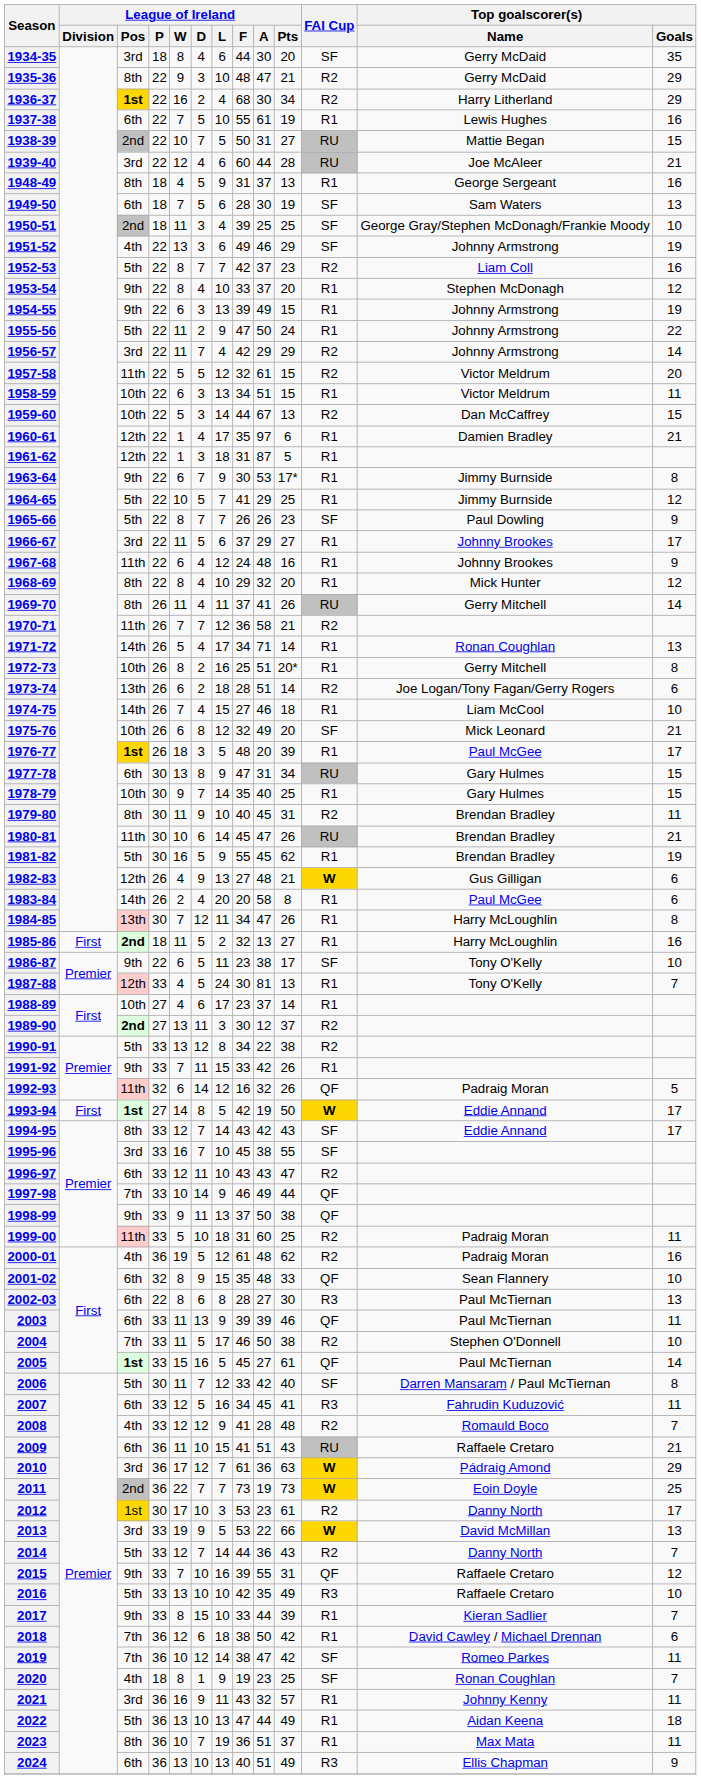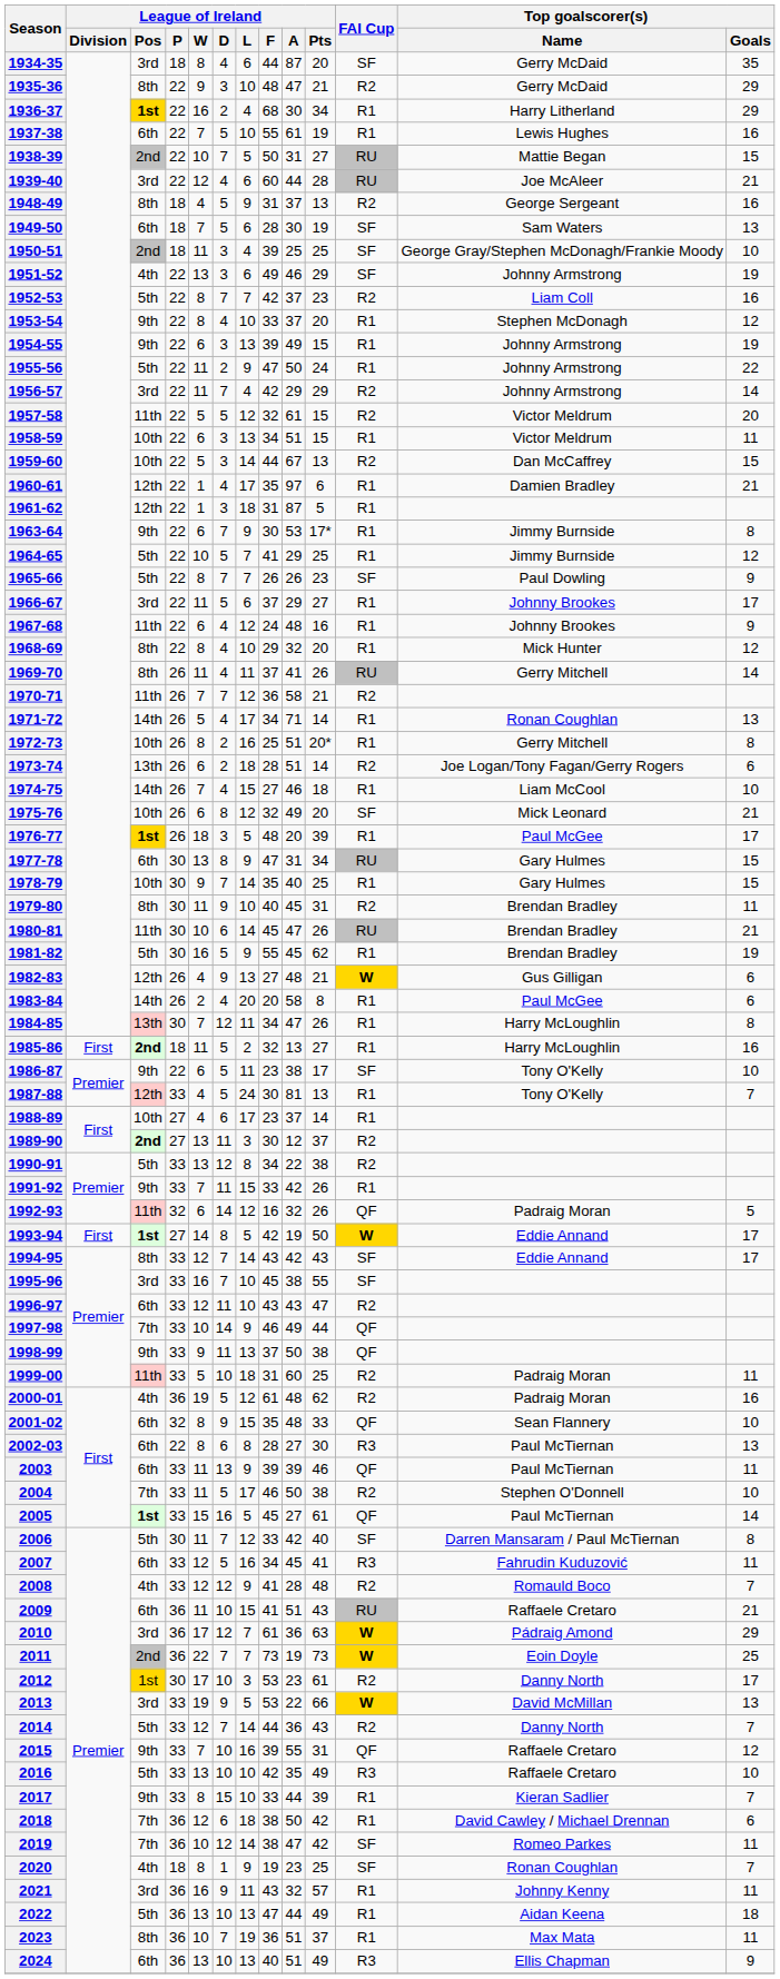1934-35 | League of Ireland / A: 30 -> 87
1936-37 | FAI Cup: R2 -> R1
1948-49 | FAI Cup: R1 -> R2
